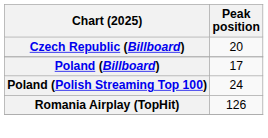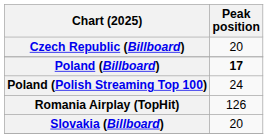Poland (Billboard) | Peak position: normal -> bold
+ row: Slovakia (Billboard) | 20
